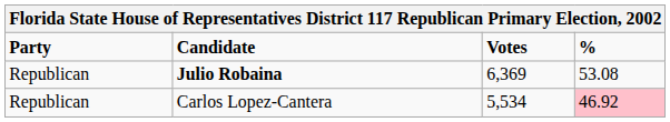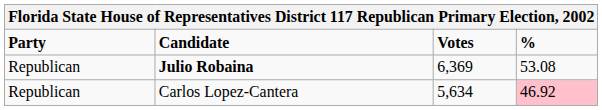Carlos Lopez-Cantera | Votes: 5,534 -> 5,634
